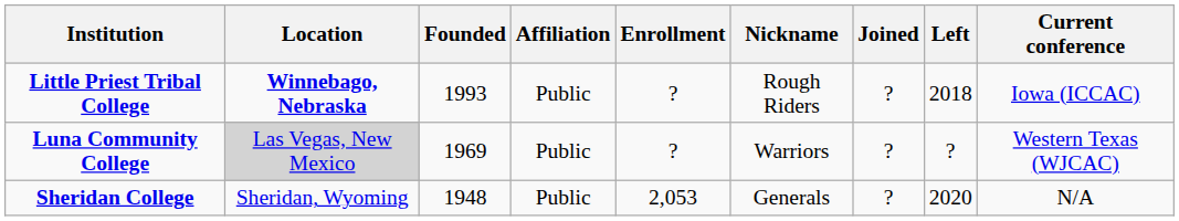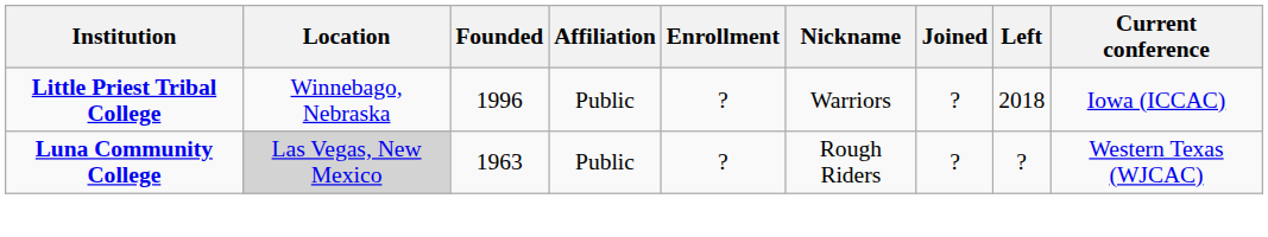Little Priest Tribal College | Location: bold -> normal
Little Priest Tribal College | Founded: 1993 -> 1996
Little Priest Tribal College | Nickname: Rough Riders -> Warriors
Luna Community College | Founded: 1969 -> 1963
Luna Community College | Nickname: Warriors -> Rough Riders
- row: Sheridan College | Sheridan, Wyoming | 1948 | Public | 2,053 | Generals | ? | 2020 | N/A
